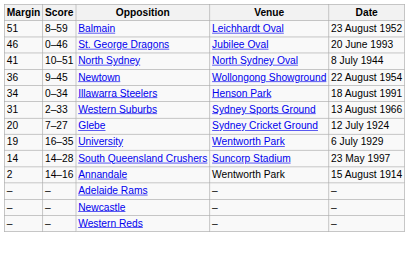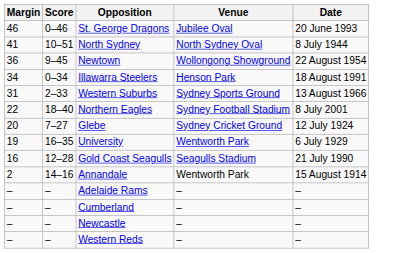- row: 51 | 8–59 | Balmain | Leichhardt Oval | 23 August 1952
+ row: 22 | 18–40 | Northern Eagles | Sydney Football Stadium | 8 July 2001
+ row: 16 | 12–28 | Gold Coast Seagulls | Seagulls Stadium | 21 July 1990
- row: 14 | 14–28 | South Queensland Crushers | Suncorp Stadium | 23 May 1997
+ row: – | – | Cumberland | – | –
